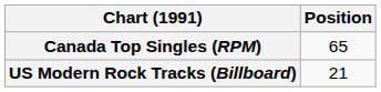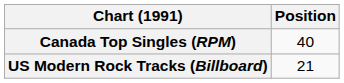Canada Top Singles (RPM) | Position: 65 -> 40
